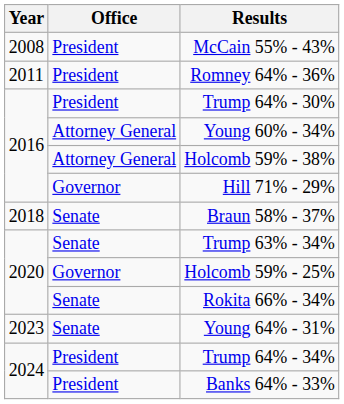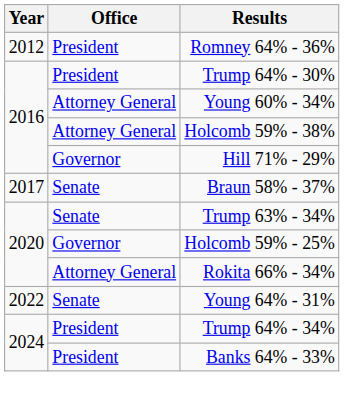- row: 2008 | President | McCain 55% - 43%
Romney 64% - 36% | Year: 2011 -> 2012
Braun 58% - 37% | Year: 2018 -> 2017
Rokita 66% - 34% | Office: Senate -> Attorney General
Young 64% - 31% | Year: 2023 -> 2022
